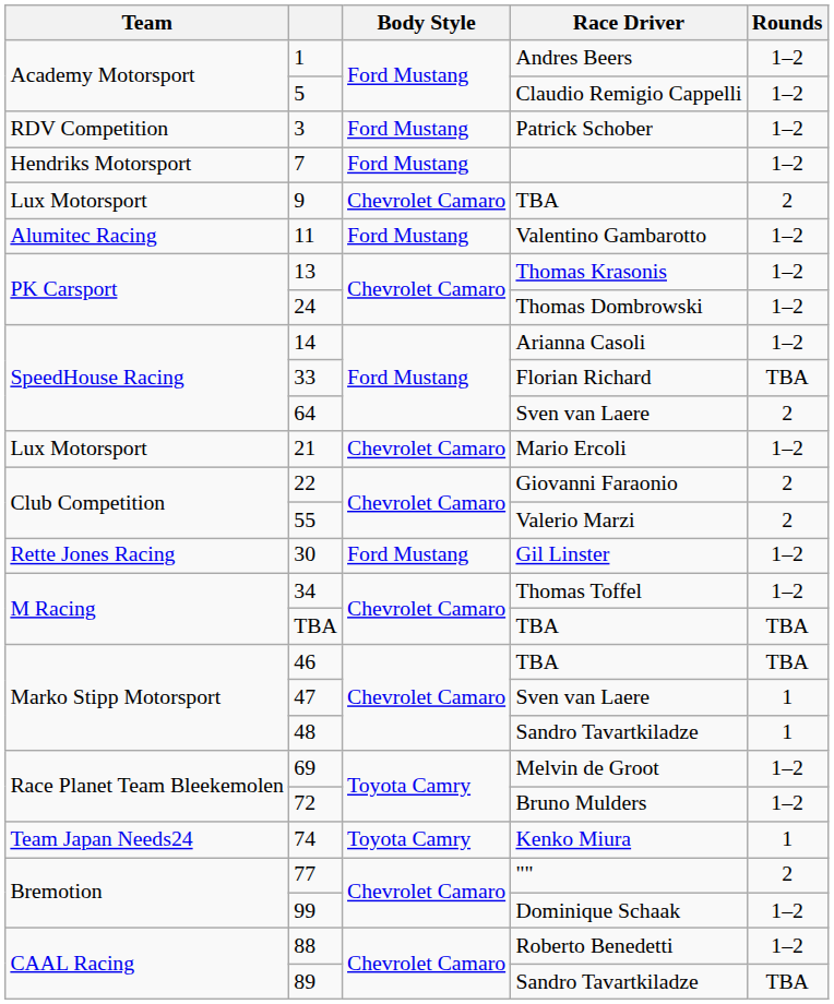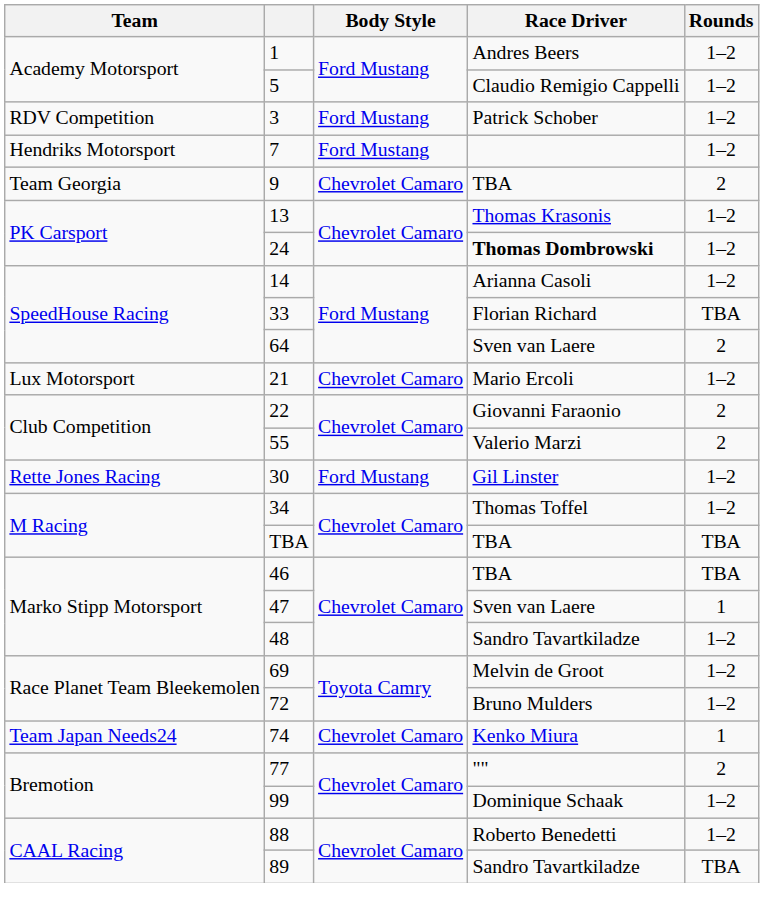9 | Team: Lux Motorsport -> Team Georgia
- row: Alumitec Racing | 11 | Ford Mustang | Valentino Gambarotto | 1–2
24 | Race Driver: normal -> bold
48 | Rounds: 1 -> 1–2
74 | Body Style: Toyota Camry -> Chevrolet Camaro
